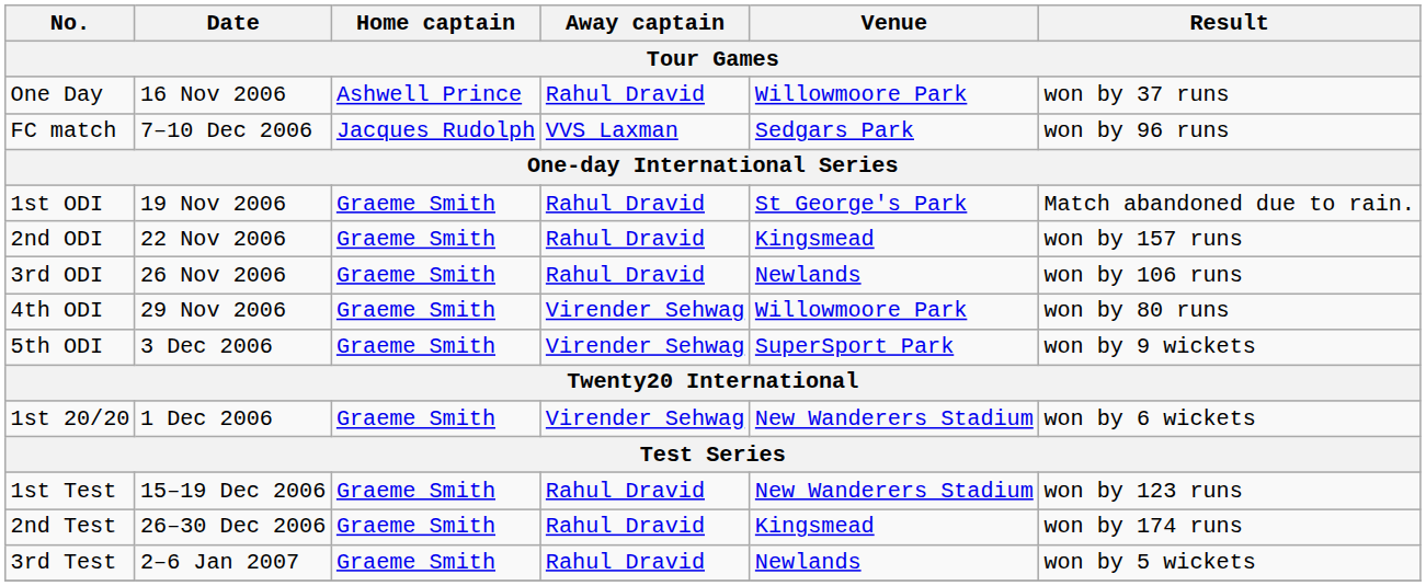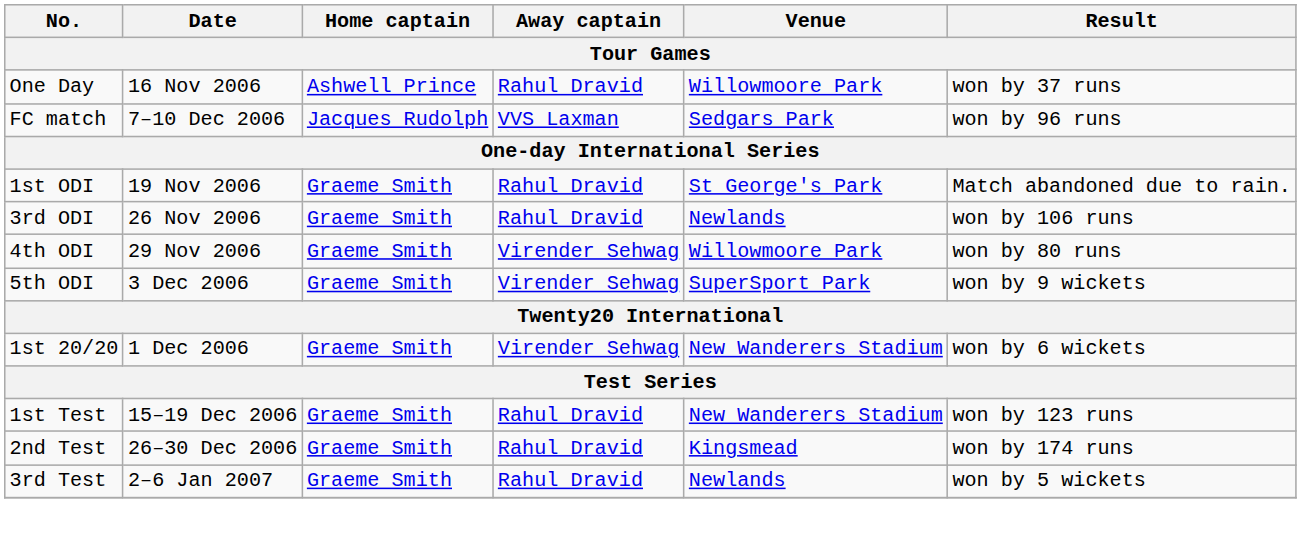- row: 2nd ODI | 22 Nov 2006 | Graeme Smith | Rahul Dravid | Kingsmead | won by 157 runs
